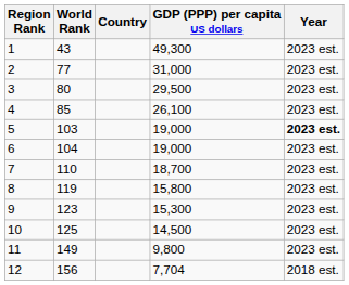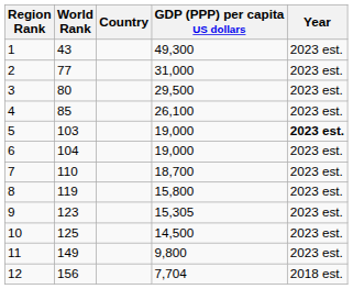9 | GDP (PPP) per capita US dollars: 15,300 -> 15,305
